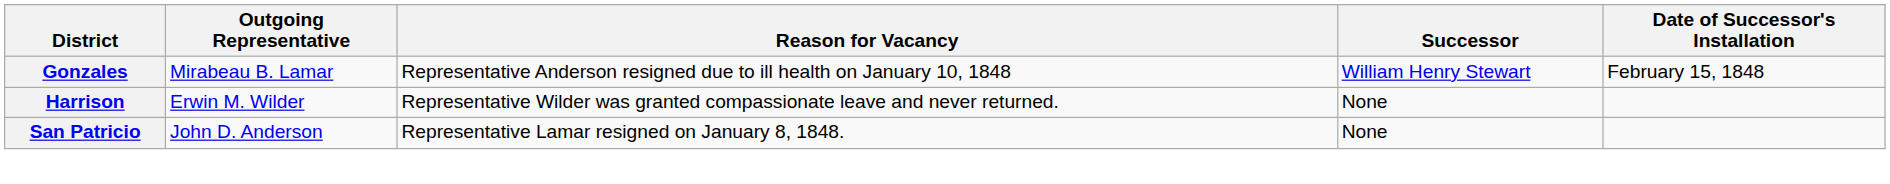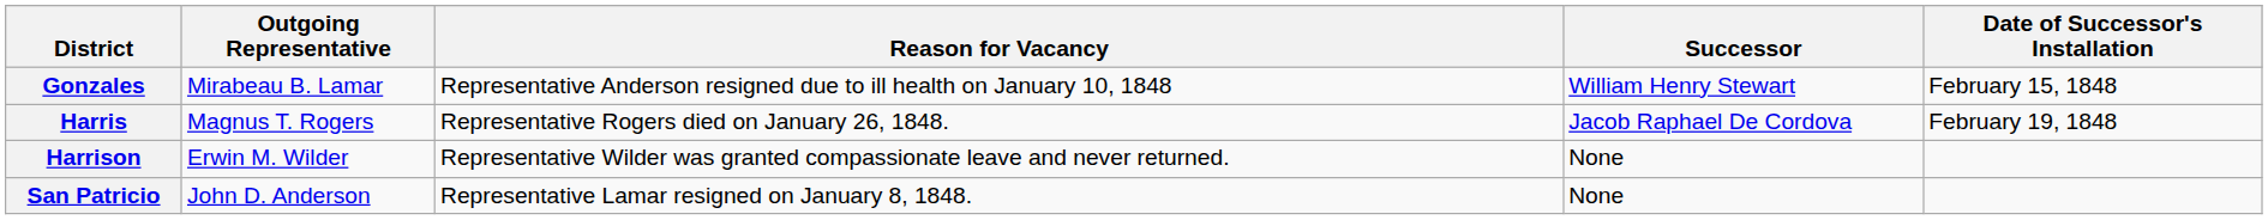+ row: Harris | Magnus T. Rogers | Representative Rogers died on January 26, 1848. | Jacob Raphael De Cordova | February 19, 1848
